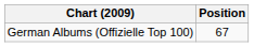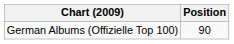German Albums (Offizielle Top 100) | Position: 67 -> 90
